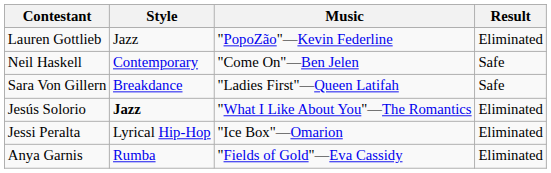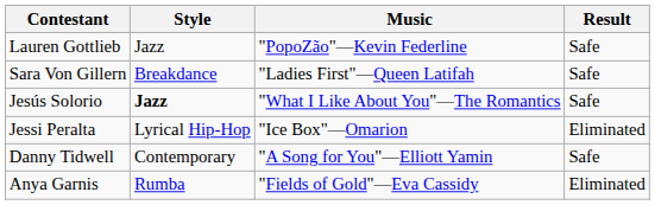Lauren Gottlieb | Result: Eliminated -> Safe
- row: Neil Haskell | Contemporary | "Come On"—Ben Jelen | Safe
Jesús Solorio | Result: Eliminated -> Safe
+ row: Danny Tidwell | Contemporary | "A Song for You"—Elliott Yamin | Safe
